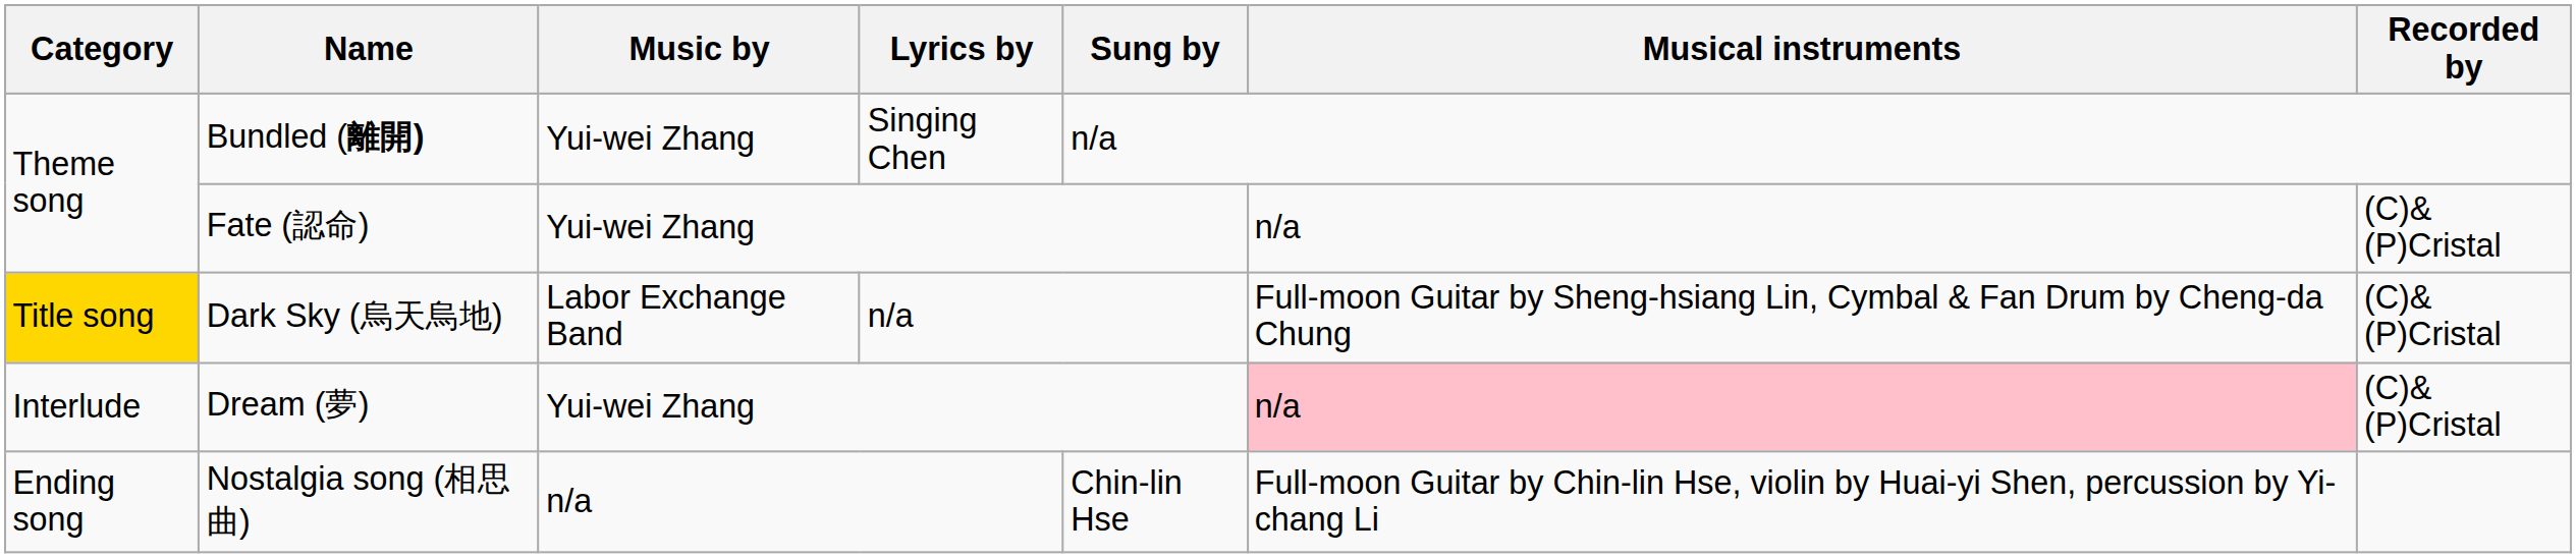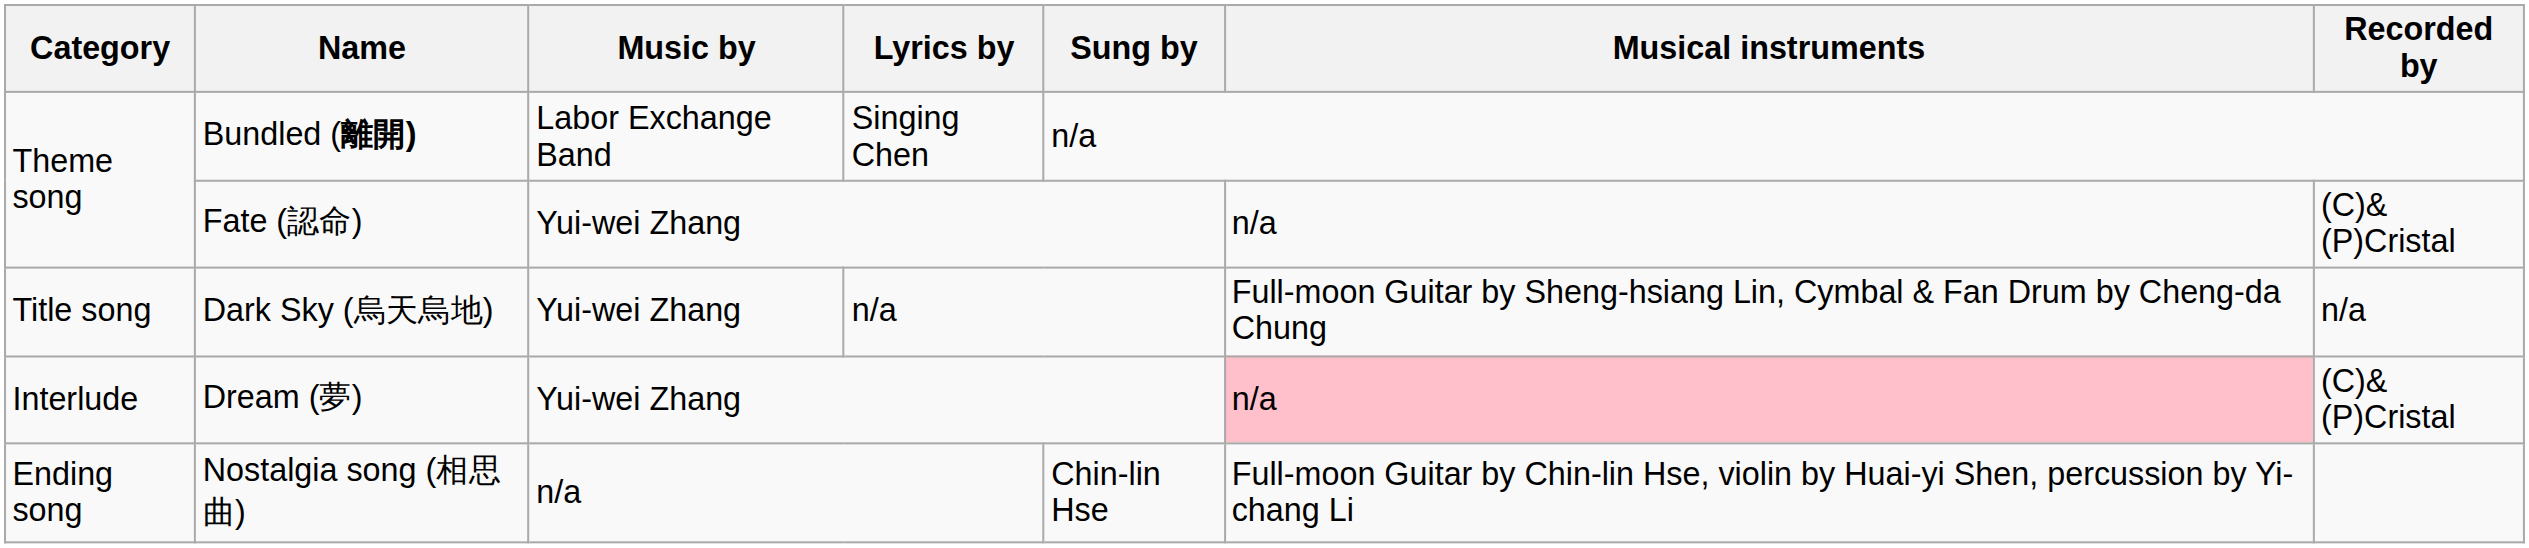Bundled (離開) | Music by: Yui-wei Zhang -> Labor Exchange Band
Dark Sky (烏天烏地) | Category: gold background -> no background
Dark Sky (烏天烏地) | Music by: Labor Exchange Band -> Yui-wei Zhang
Dark Sky (烏天烏地) | Recorded by: (C)&(P)Cristal -> n/a
